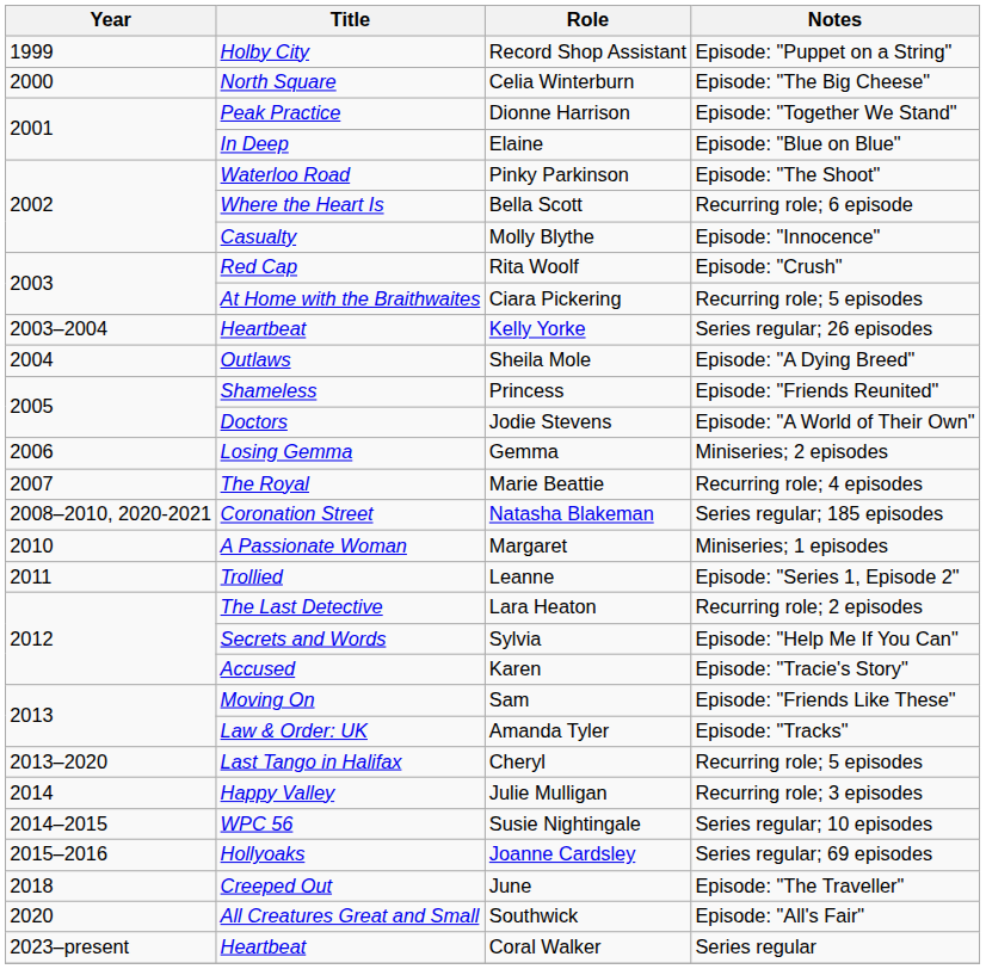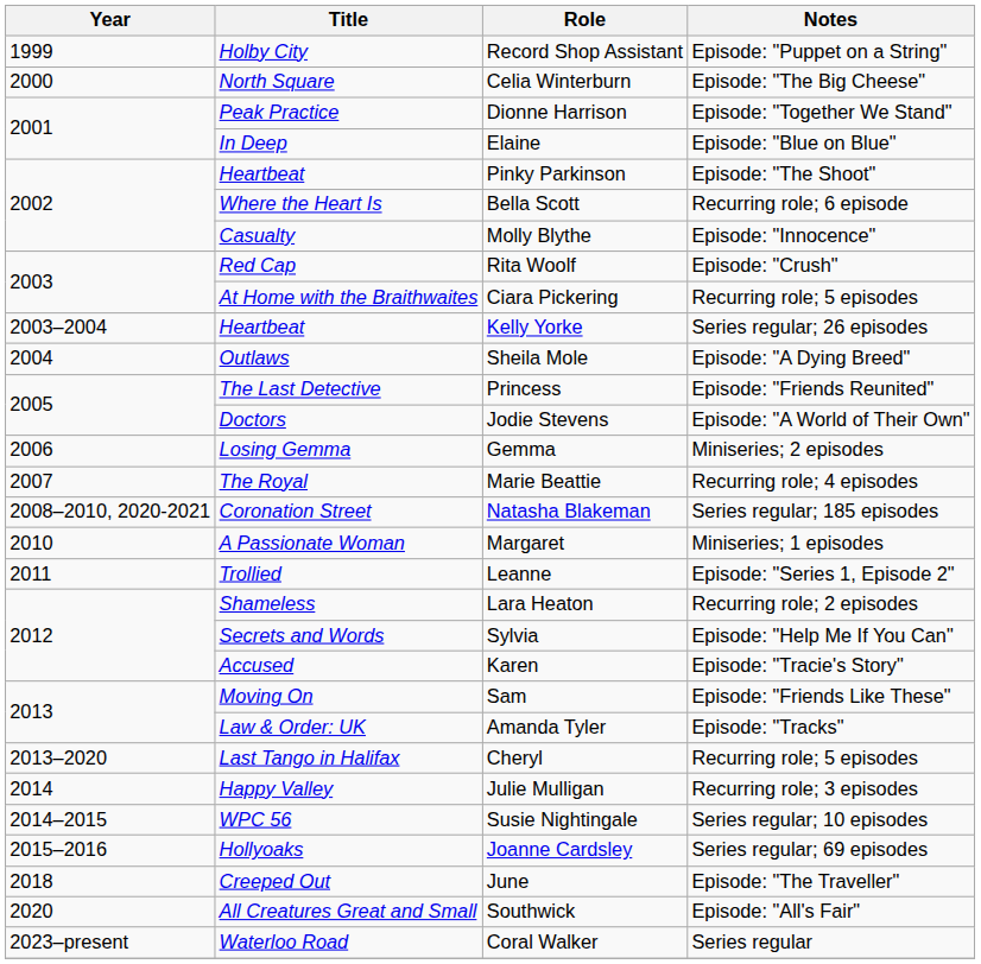Pinky Parkinson | Title: Waterloo Road -> Heartbeat
Princess | Title: Shameless -> The Last Detective
Lara Heaton | Title: The Last Detective -> Shameless
Coral Walker | Title: Heartbeat -> Waterloo Road
